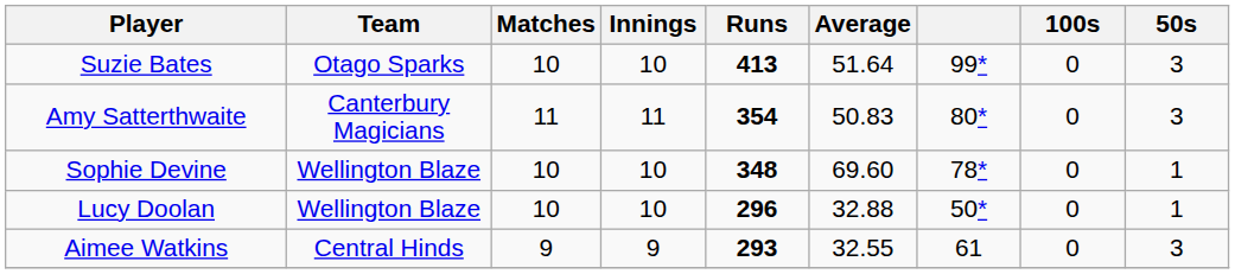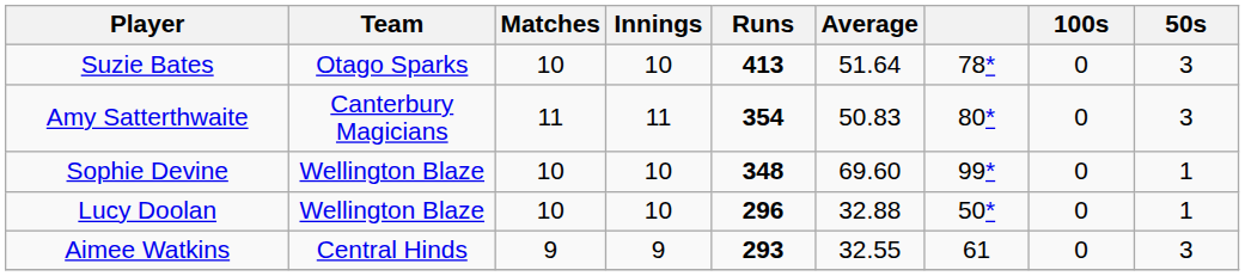Suzie Bates | column 7: 99* -> 78*
Sophie Devine | column 7: 78* -> 99*
